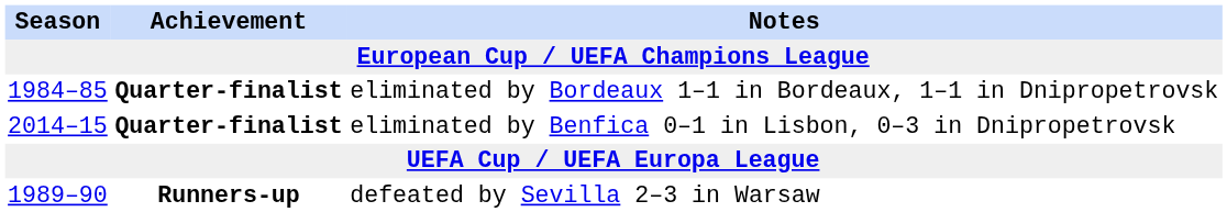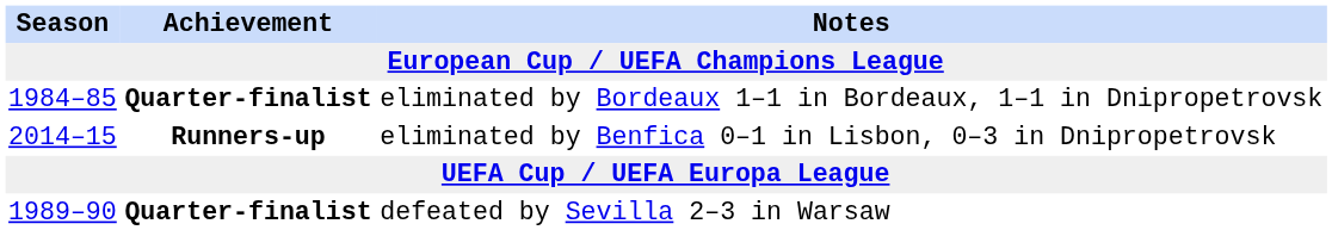eliminated by Benfica 0–1 in Lisbon, 0–3 in Dnipropetrovsk | Achievement: Quarter-finalist -> Runners-up
defeated by Sevilla 2–3 in Warsaw | Achievement: Runners-up -> Quarter-finalist
